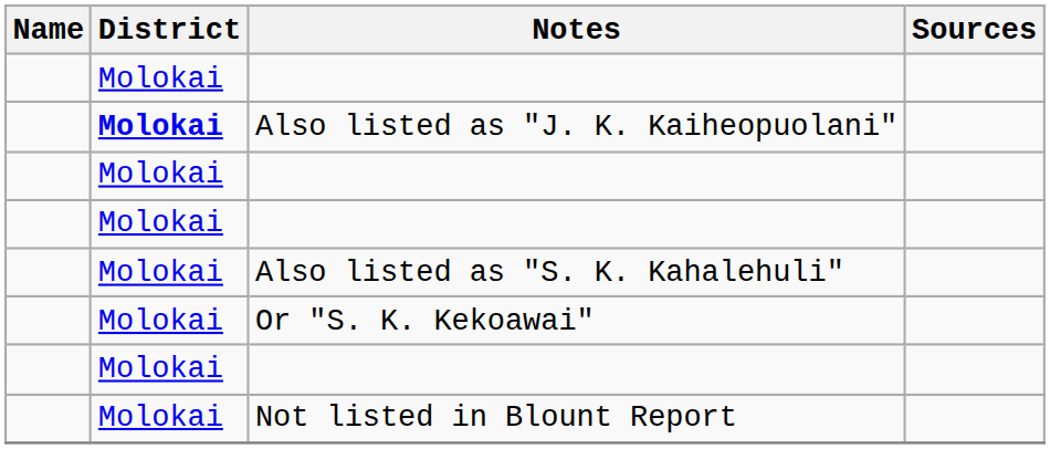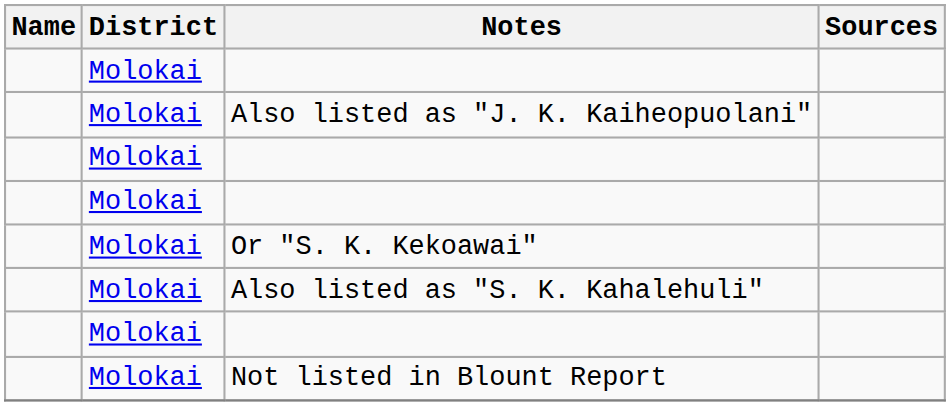Also listed as "J. K. Kaiheopuolani" | District: bold -> normal
rows swapped: Or "S. K. Kekoawai" <-> Also listed as "S. K. Kahalehuli"
